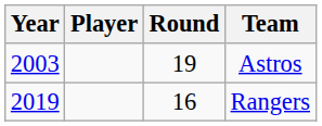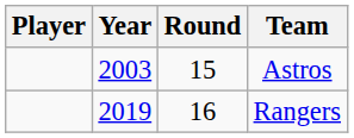columns swapped: Year <-> Player
Astros | Round: 19 -> 15
